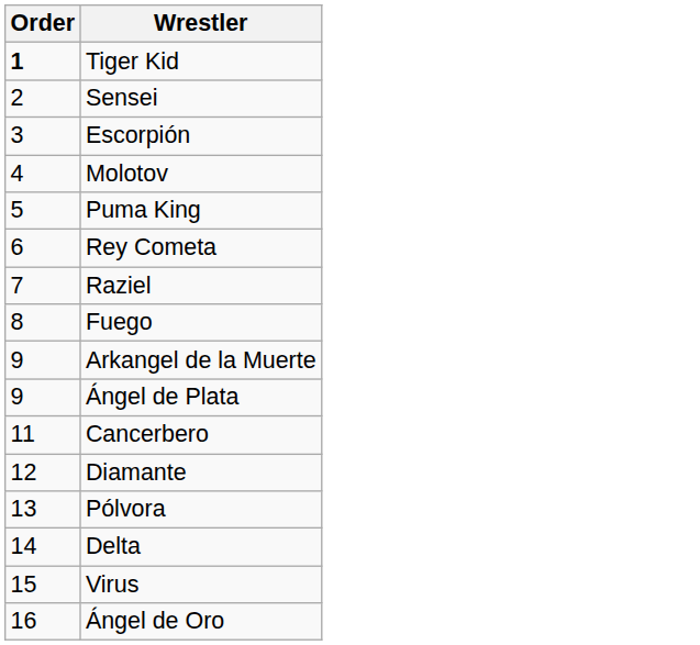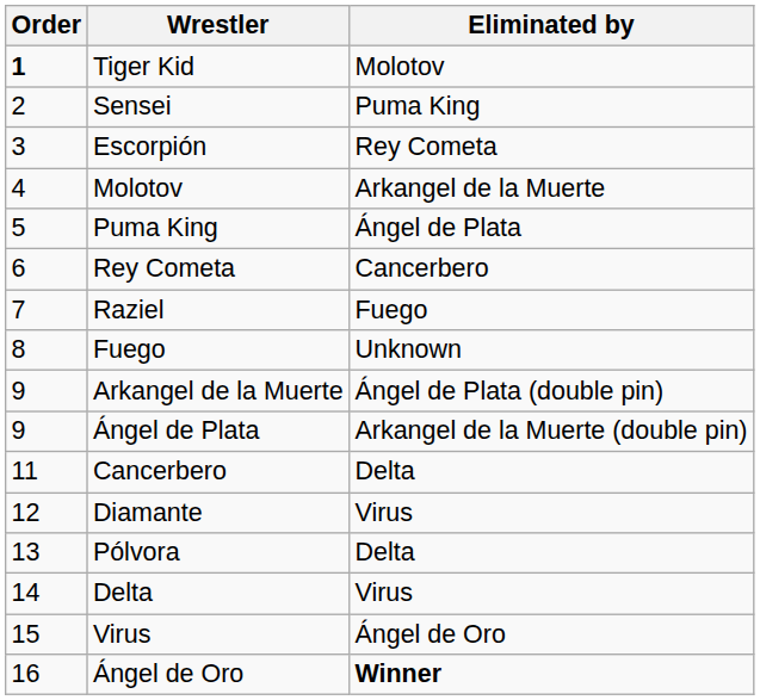+ column: Eliminated by | Molotov | Puma King | Rey Cometa | Arkangel de la Muerte | Ángel de Plata | Cancerbero | Fuego | Unknown | Ángel de Plata (double pin) | Arkangel de la Muerte (double pin) | Delta | Virus | Delta | Virus | Ángel de Oro | Winner
